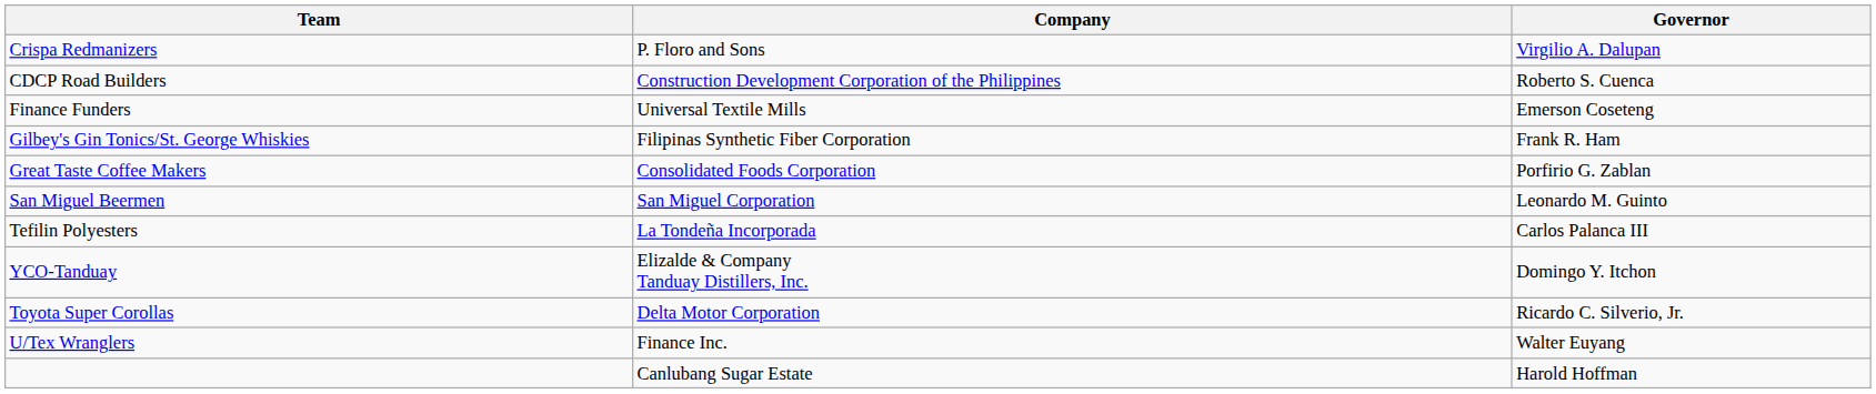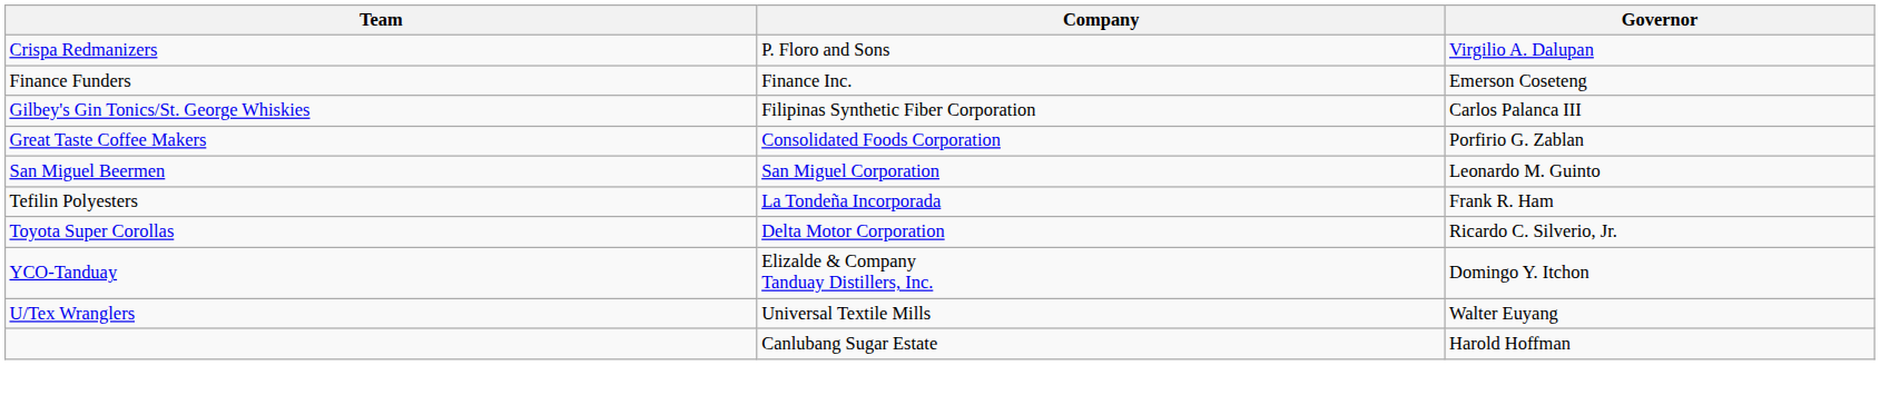- row: CDCP Road Builders | Construction Development Corporation of the Philippines | Roberto S. Cuenca
Finance Funders | Company: Universal Textile Mills -> Finance Inc.
Gilbey's Gin Tonics/St. George Whiskies | Governor: Frank R. Ham -> Carlos Palanca III
Tefilin Polyesters | Governor: Carlos Palanca III -> Frank R. Ham
rows swapped: Toyota Super Corollas <-> YCO-Tanduay
U/Tex Wranglers | Company: Finance Inc. -> Universal Textile Mills
